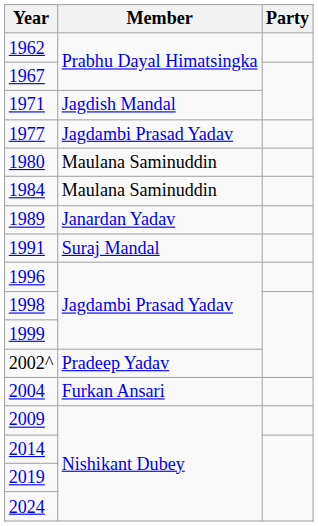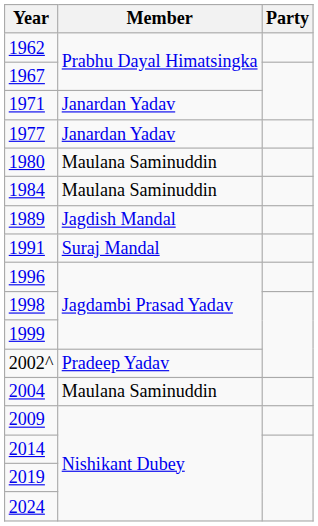1971 | Member: Jagdish Mandal -> Janardan Yadav
1977 | Member: Jagdambi Prasad Yadav -> Janardan Yadav
1989 | Member: Janardan Yadav -> Jagdish Mandal
2004 | Member: Furkan Ansari -> Maulana Saminuddin
